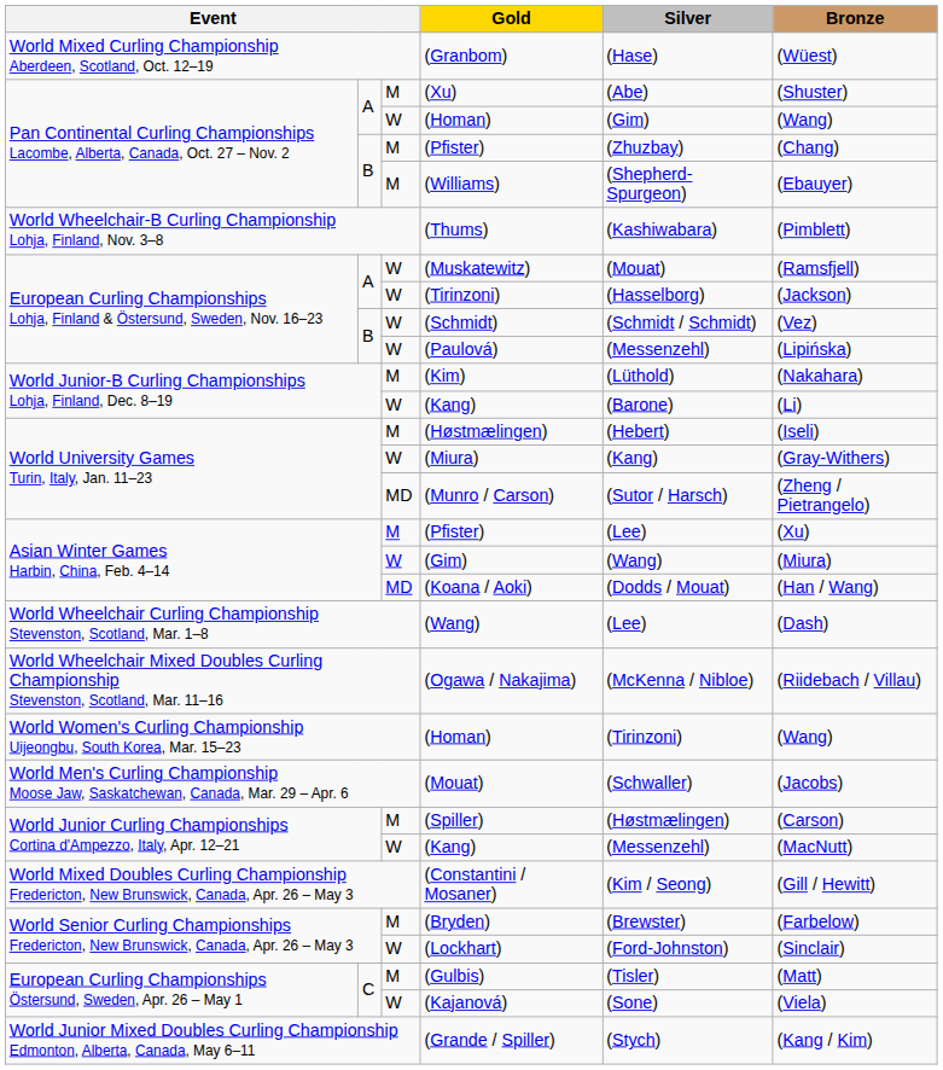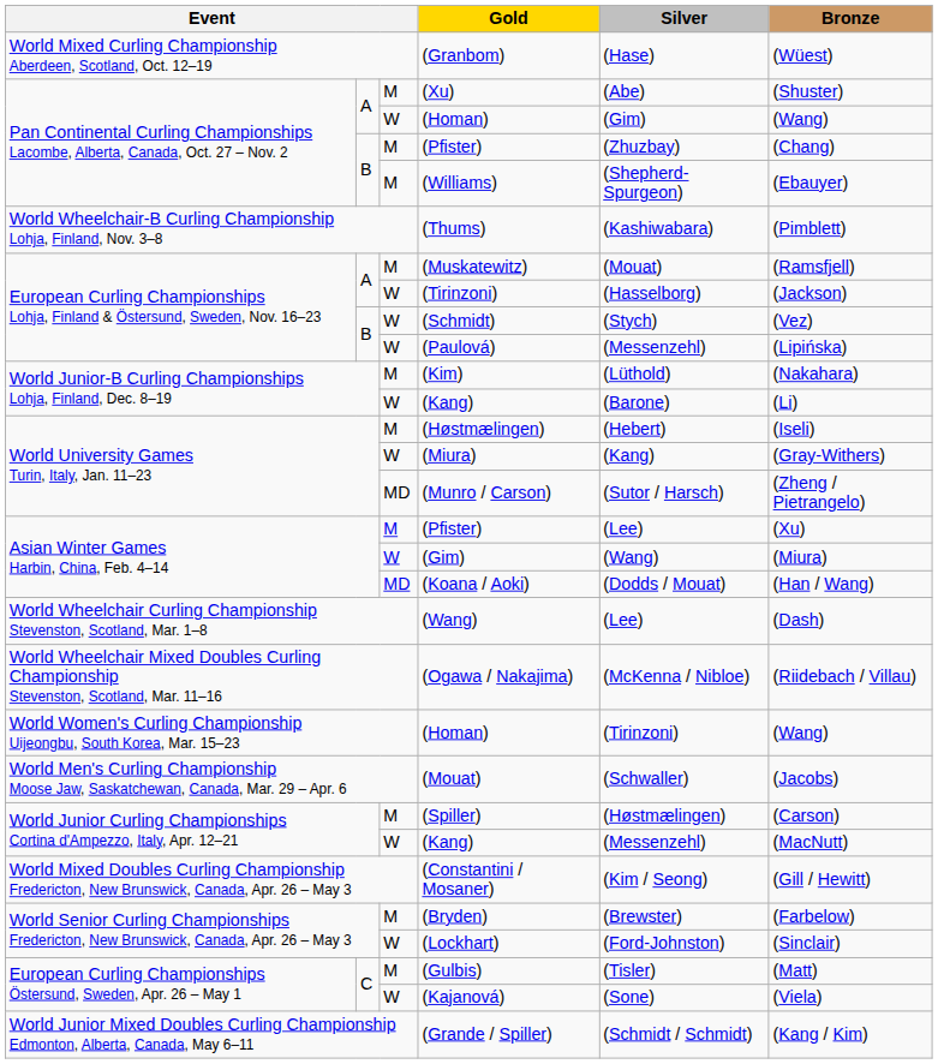(Muskatewitz) | column 3: W -> M
(Schmidt) | Silver: (Schmidt / Schmidt) -> (Stych)
(Grande / Spiller) | Silver: (Stych) -> (Schmidt / Schmidt)
